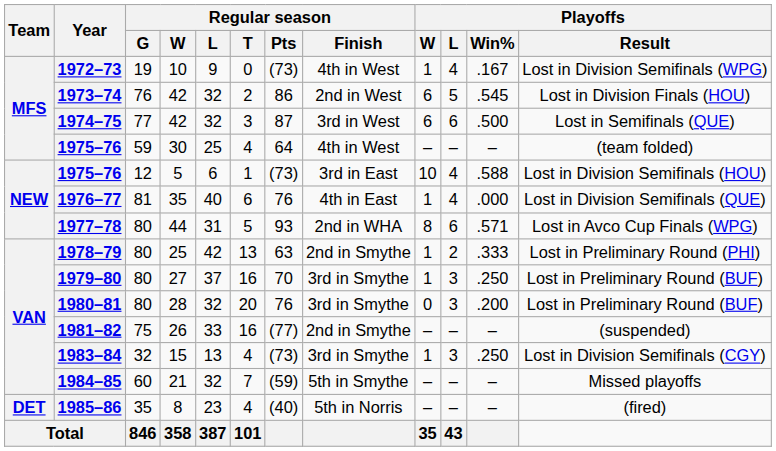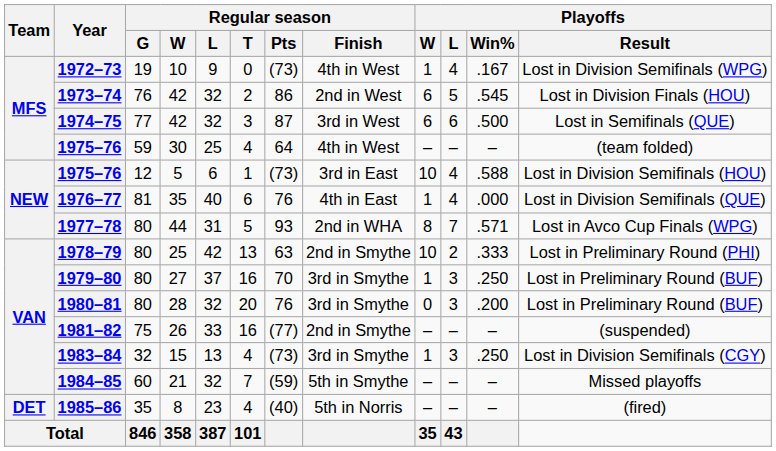1977–78 | Playoffs / L: 6 -> 7
1978–79 | Playoffs / W: 1 -> 10
